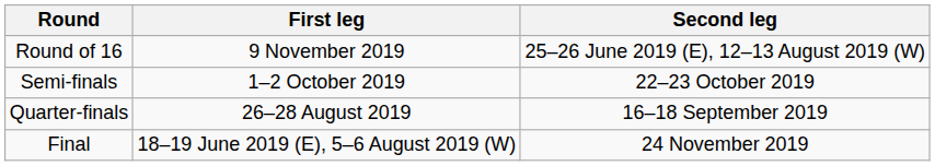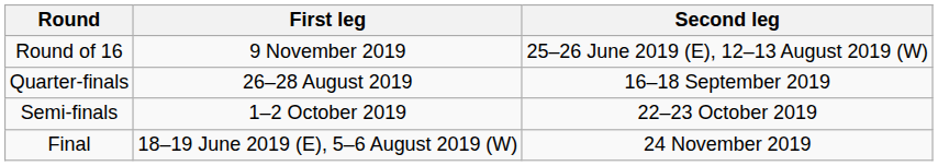rows swapped: Quarter-finals <-> Semi-finals
